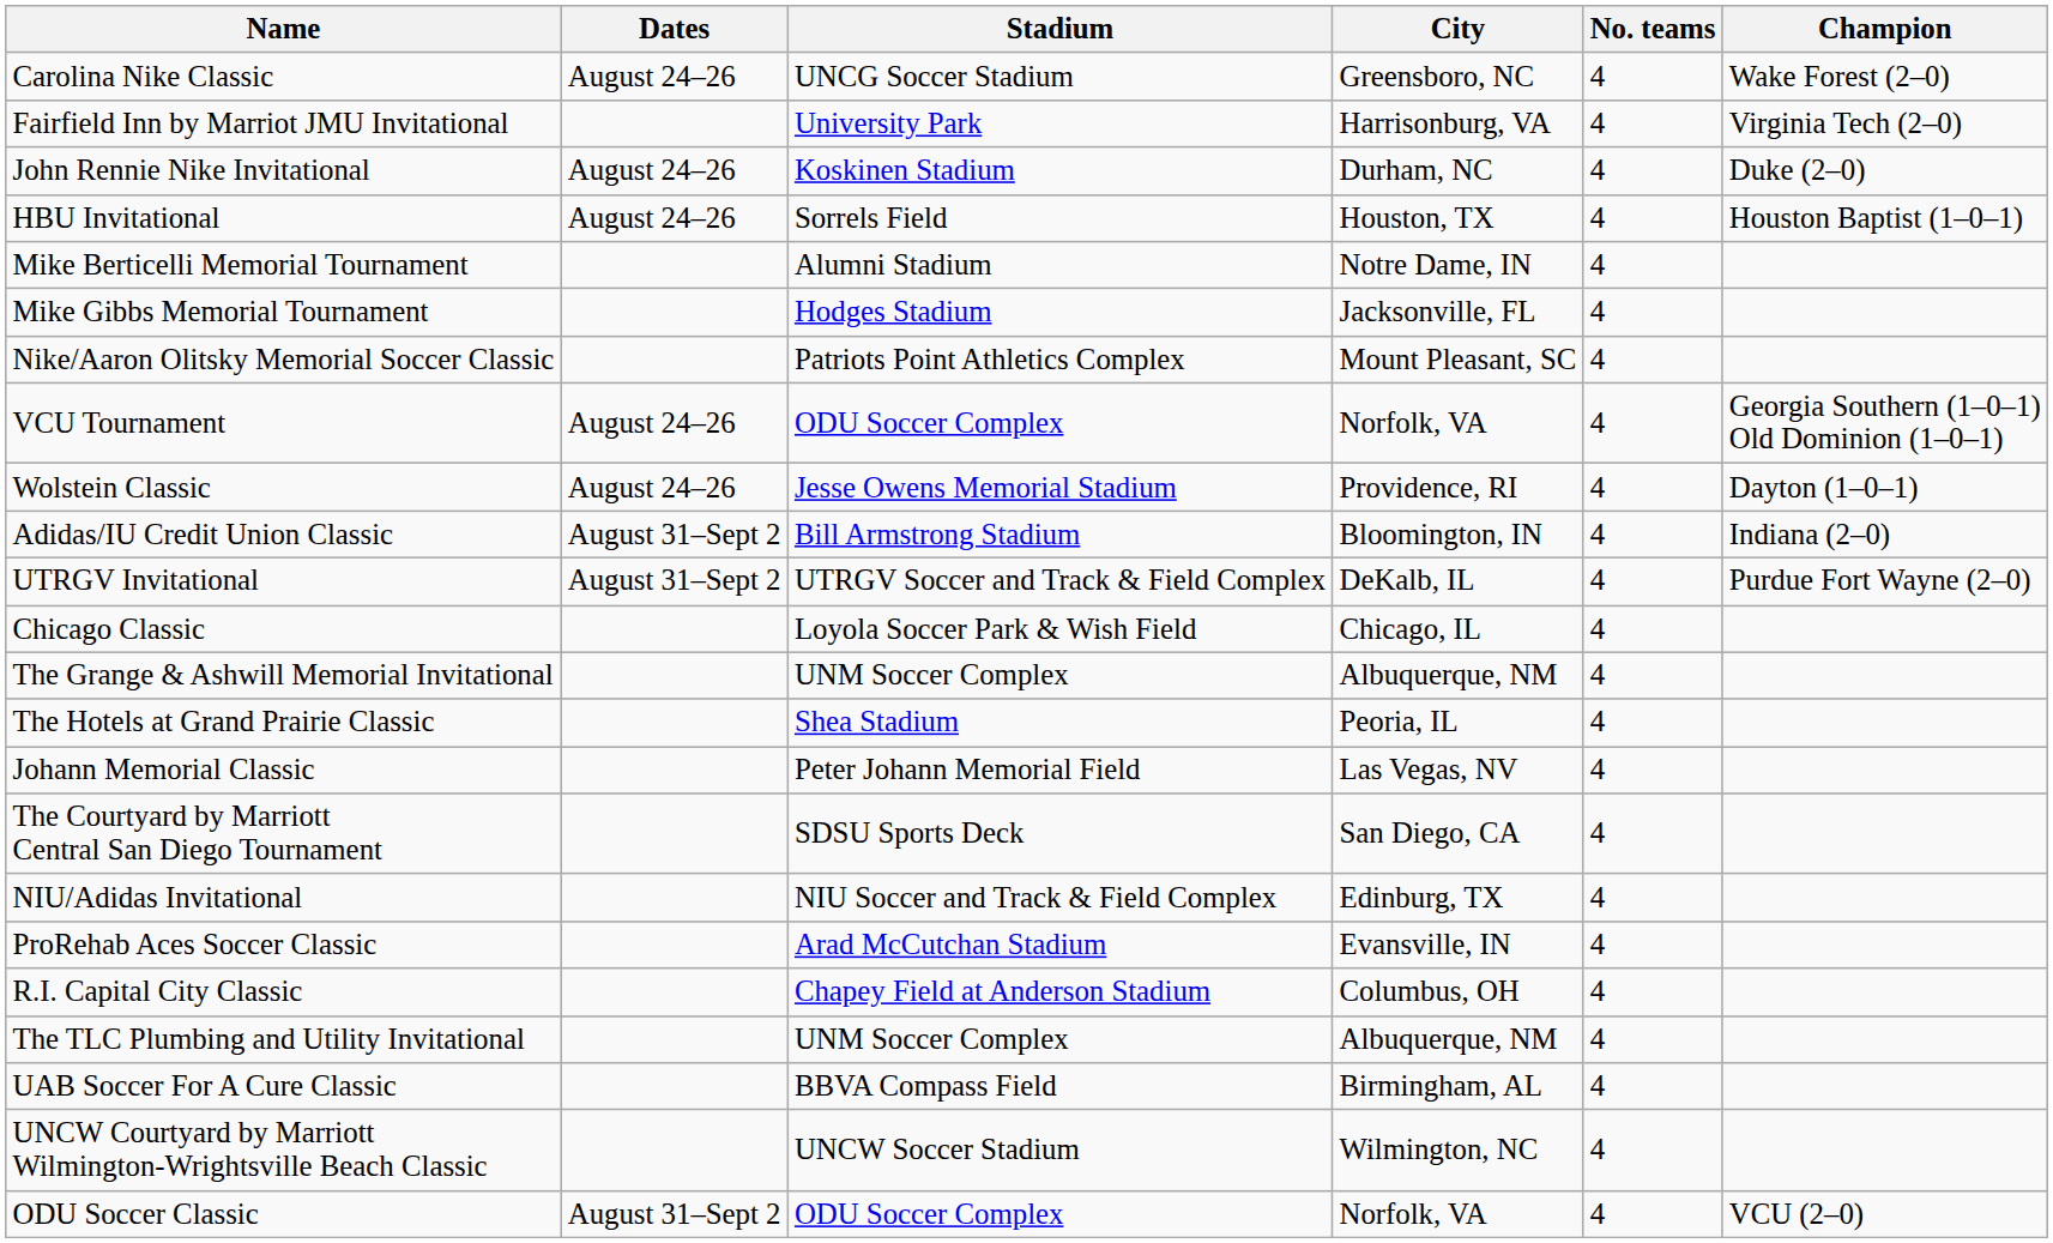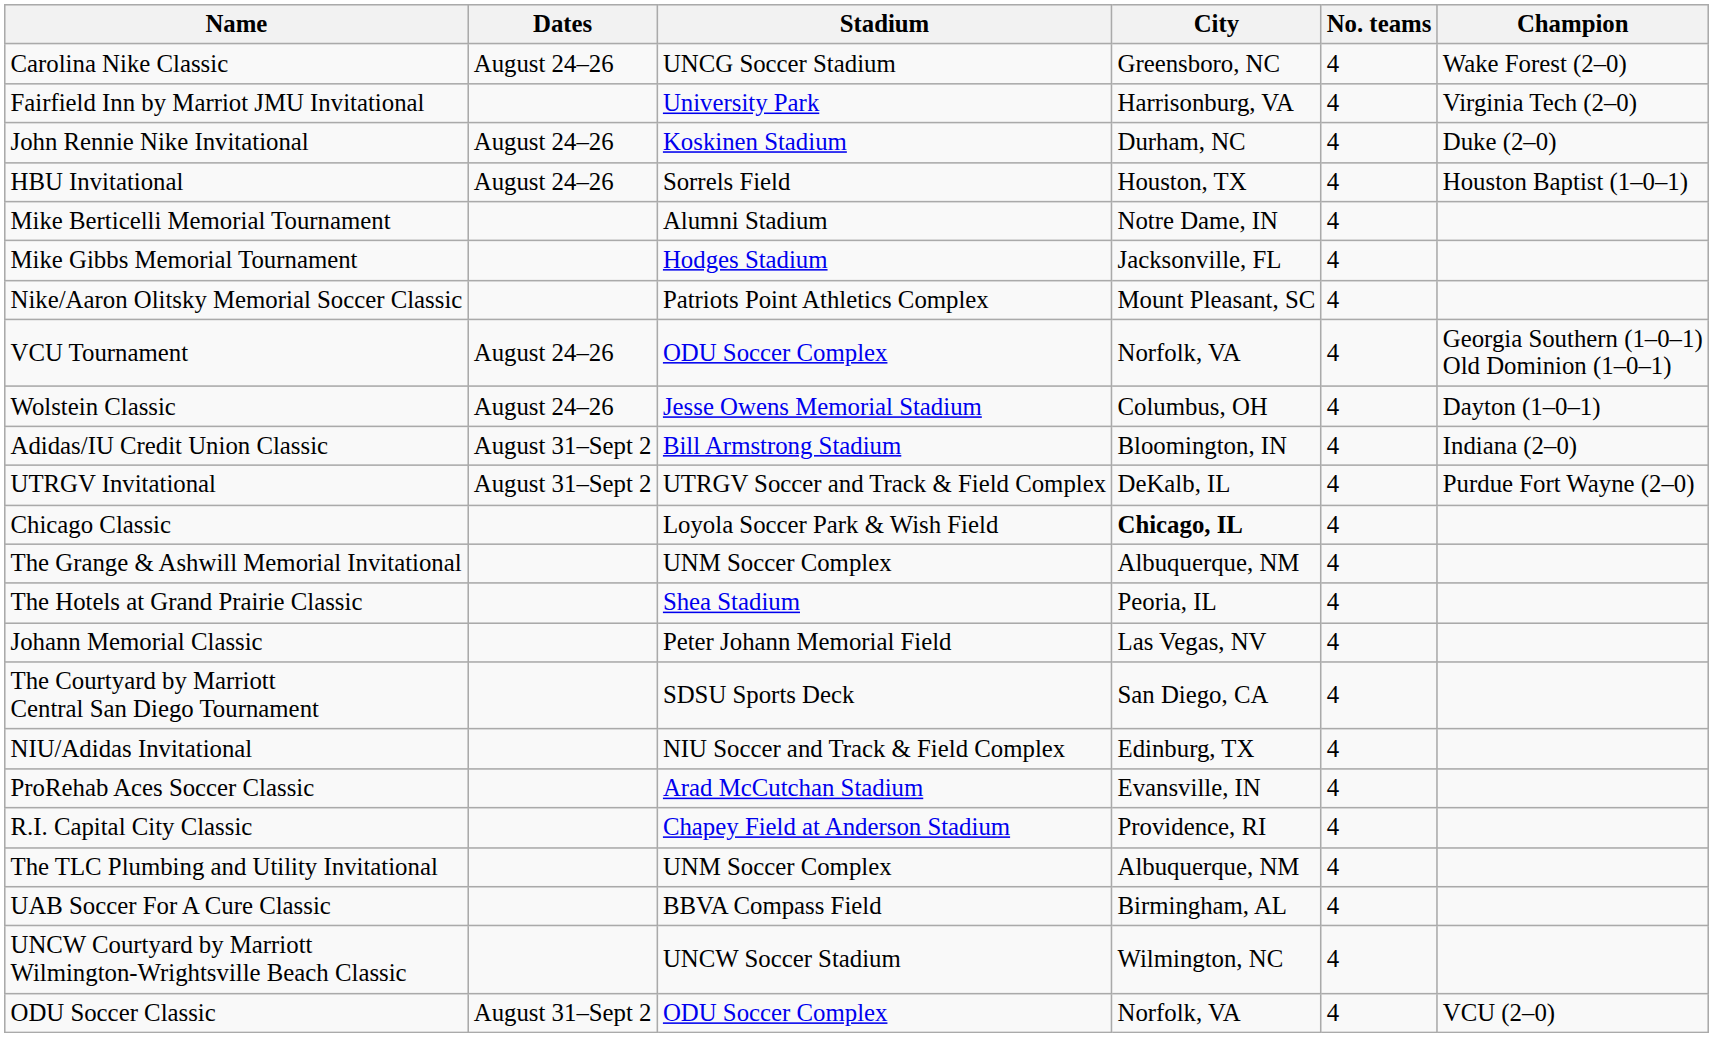Wolstein Classic | City: Providence, RI -> Columbus, OH
Chicago Classic | City: normal -> bold
R.I. Capital City Classic | City: Columbus, OH -> Providence, RI
